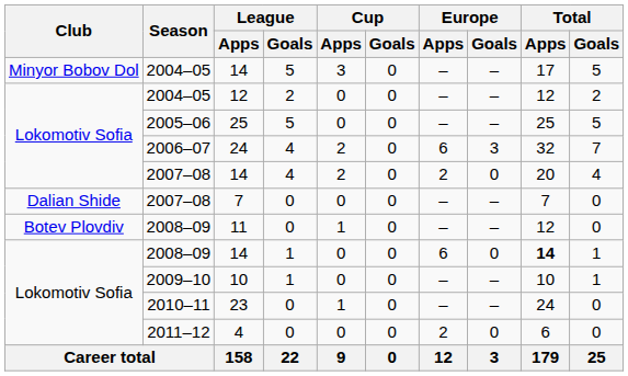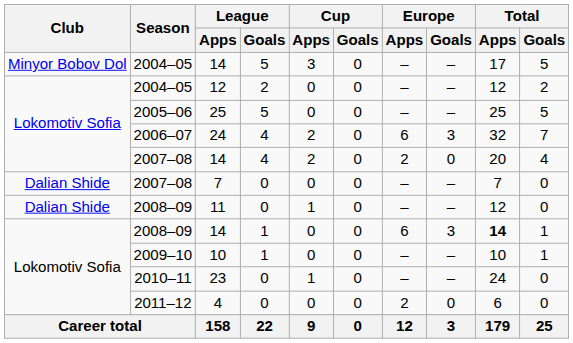11 | Club: Botev Plovdiv -> Dalian Shide
2008–09 / 14 | Europe / Goals: 0 -> 3
